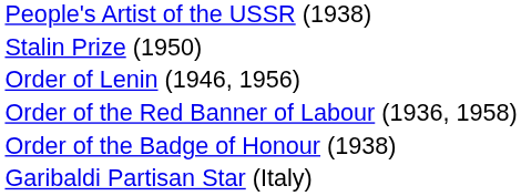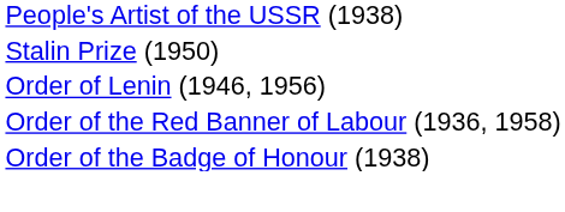- row: Garibaldi Partisan Star (Italy)
